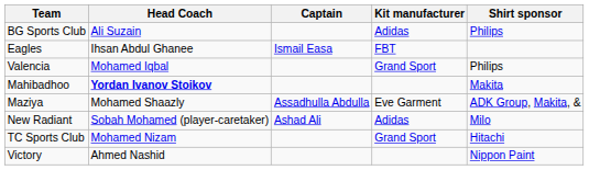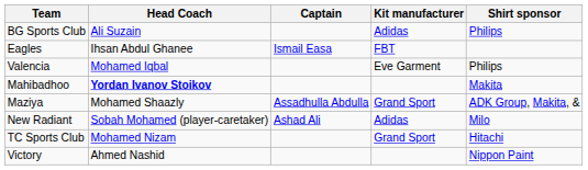Valencia | Kit manufacturer: Grand Sport -> Eve Garment
Maziya | Kit manufacturer: Eve Garment -> Grand Sport
